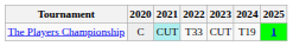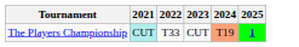- column: 2020 | C
The Players Championship | 2024: no background -> lightsalmon background
